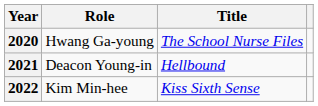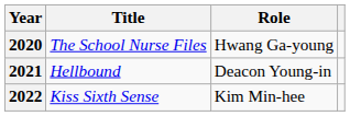columns swapped: Title <-> Role
